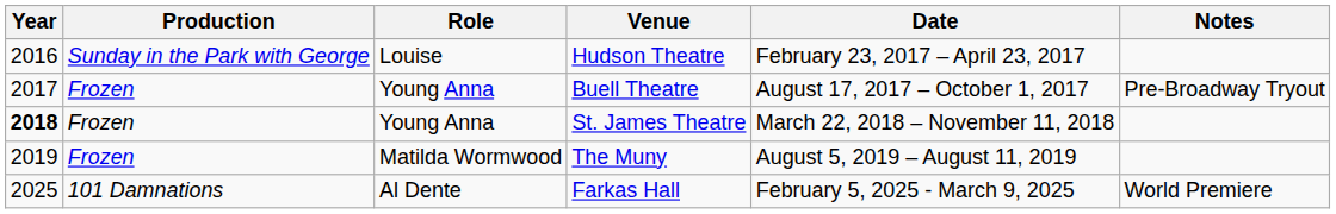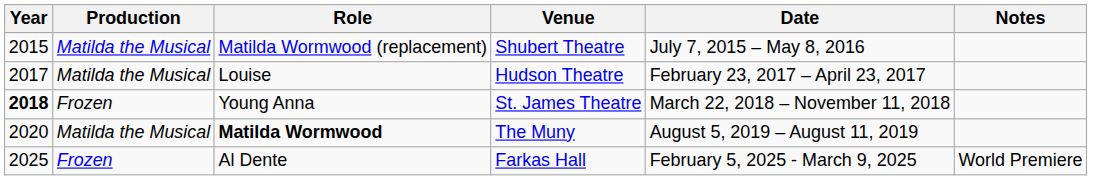+ row: 2015 | Matilda the Musical | Matilda Wormwood (replacement) | Shubert Theatre | July 7, 2015 – May 8, 2016
Hudson Theatre | Year: 2016 -> 2017
Hudson Theatre | Production: Sunday in the Park with George -> Matilda the Musical
- row: 2017 | Frozen | Young Anna | Buell Theatre | August 17, 2017 – October 1, 2017 | Pre-Broadway Tryout
The Muny | Year: 2019 -> 2020
The Muny | Production: Frozen -> Matilda the Musical
The Muny | Role: normal -> bold
Farkas Hall | Production: 101 Damnations -> Frozen
